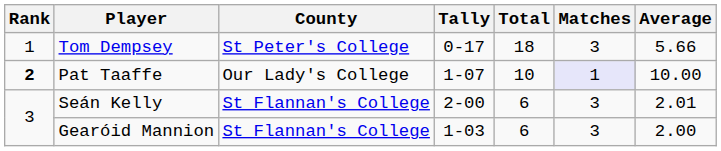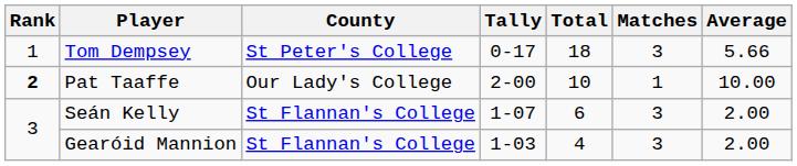Pat Taaffe | Tally: 1-07 -> 2-00
Pat Taaffe | Matches: lavender background -> no background
Seán Kelly | Tally: 2-00 -> 1-07
Seán Kelly | Average: 2.01 -> 2.00
Gearóid Mannion | Total: 6 -> 4
